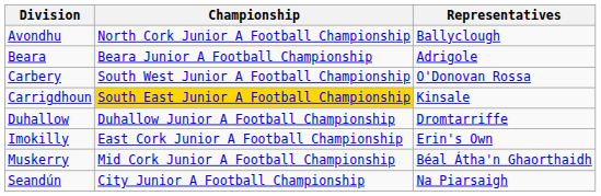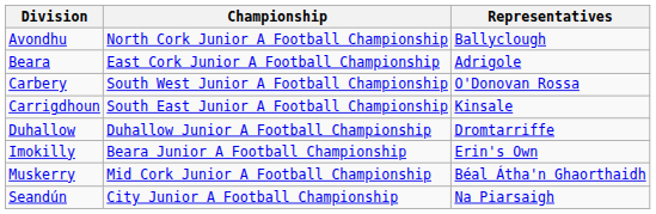Beara | Championship: Beara Junior A Football Championship -> East Cork Junior A Football Championship
Carrigdhoun | Championship: gold background -> no background
Imokilly | Championship: East Cork Junior A Football Championship -> Beara Junior A Football Championship
